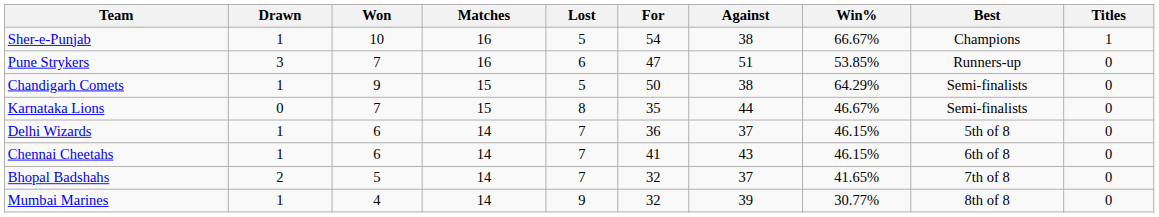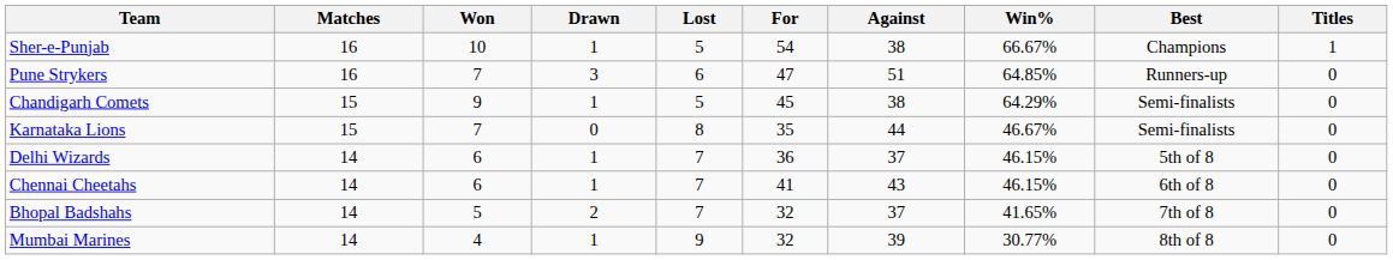columns swapped: Matches <-> Drawn
Pune Strykers | Win%: 53.85% -> 64.85%
Chandigarh Comets | For: 50 -> 45
